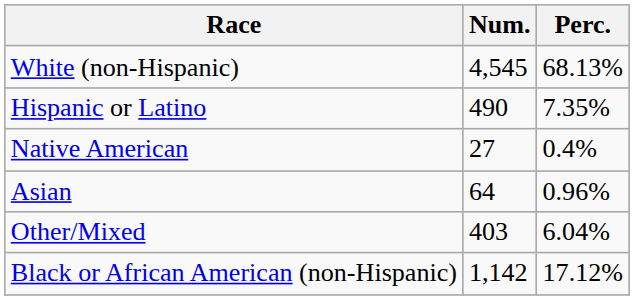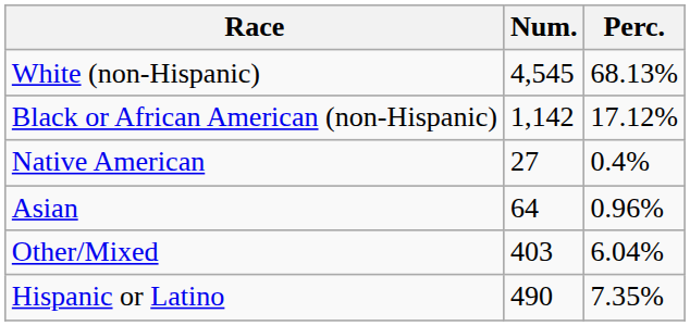rows swapped: Black or African American (non-Hispanic) <-> Hispanic or Latino
